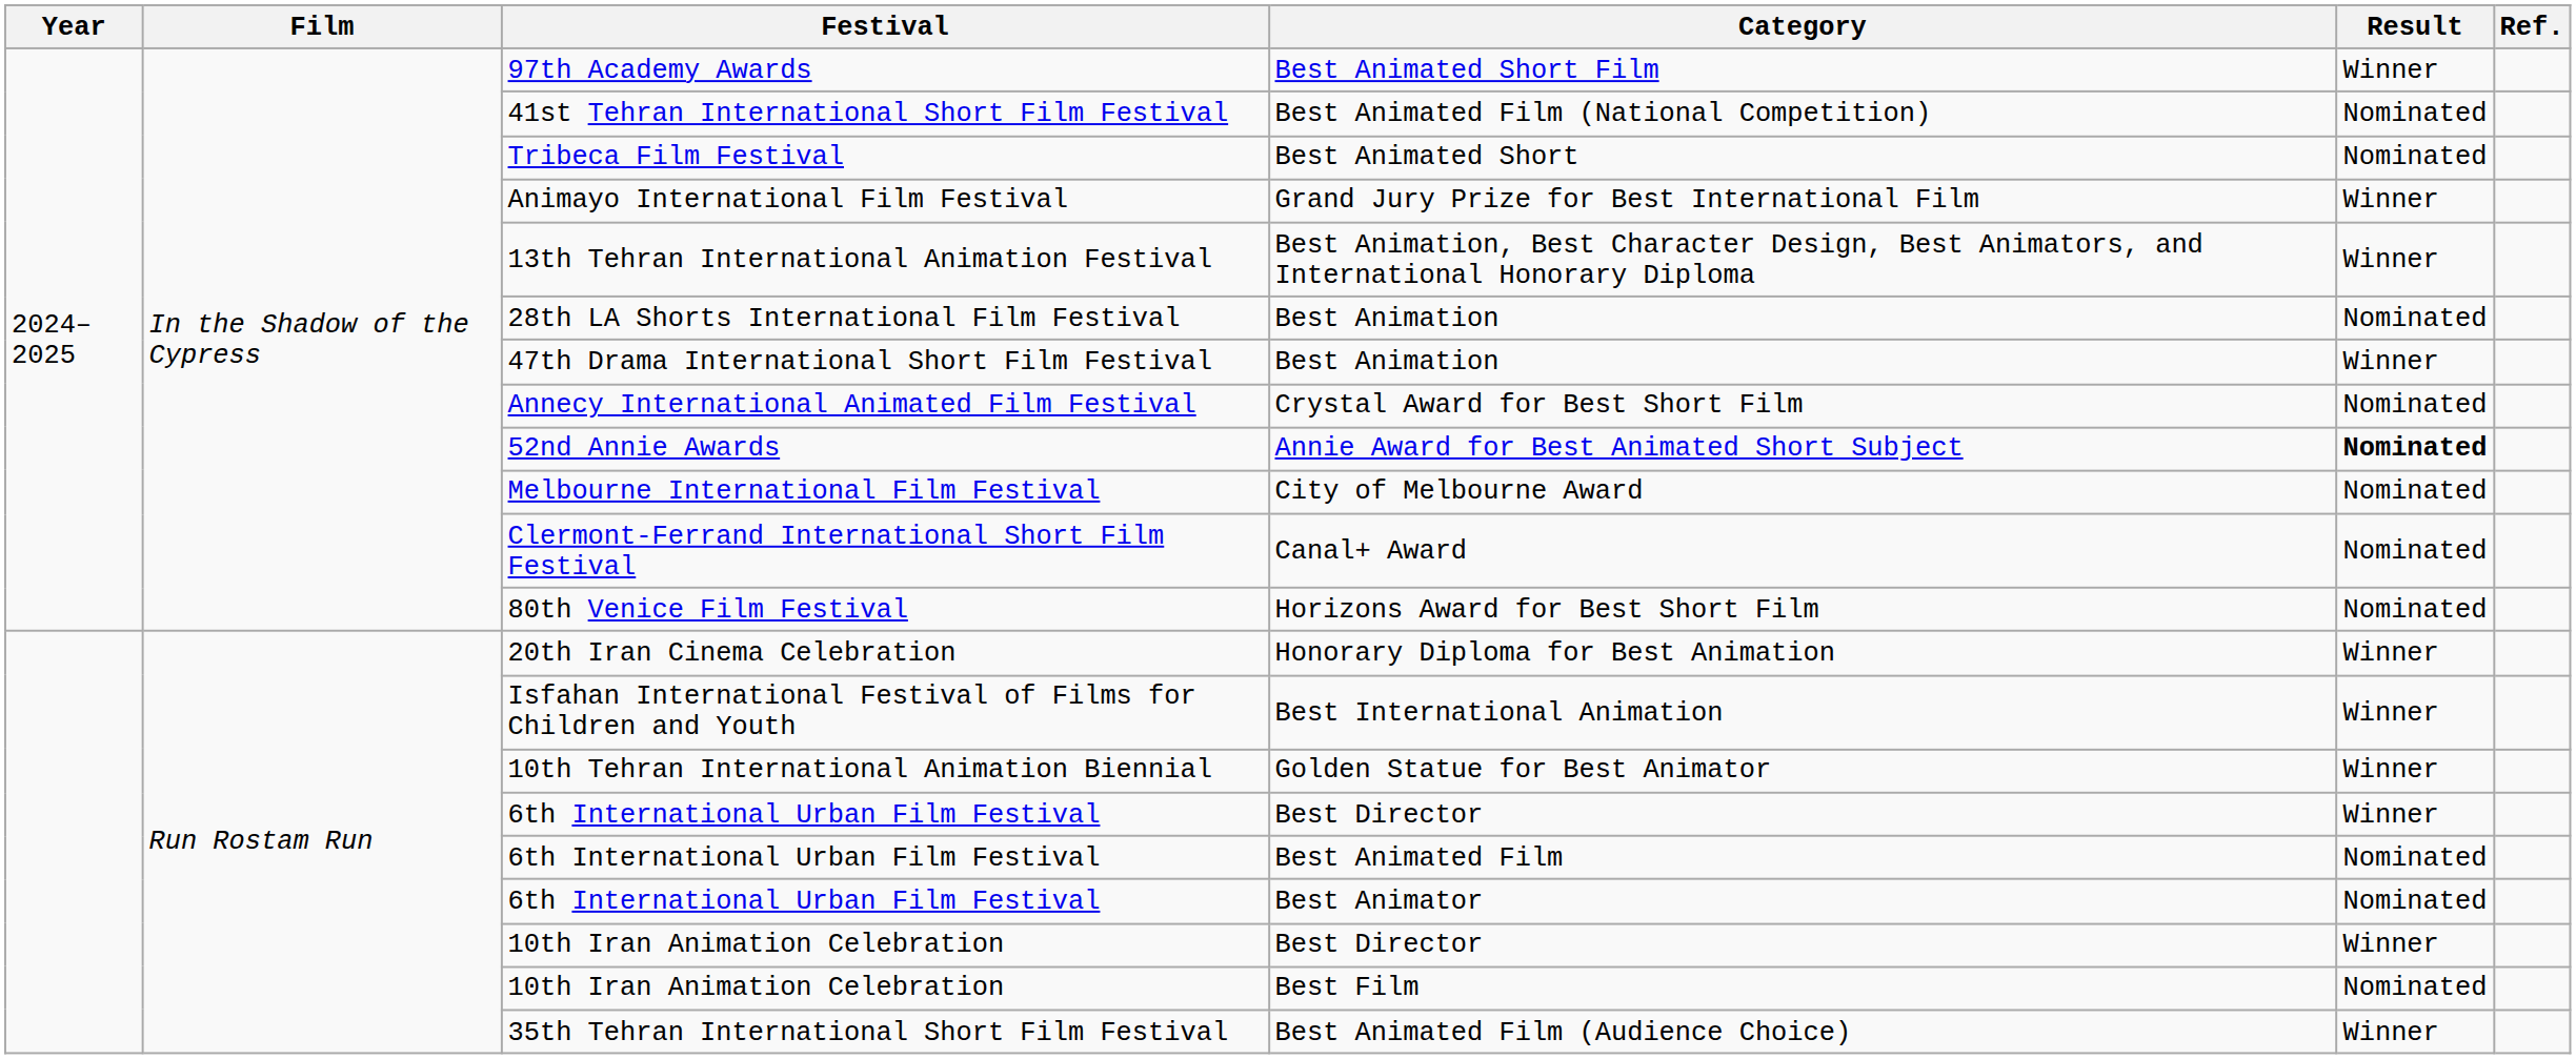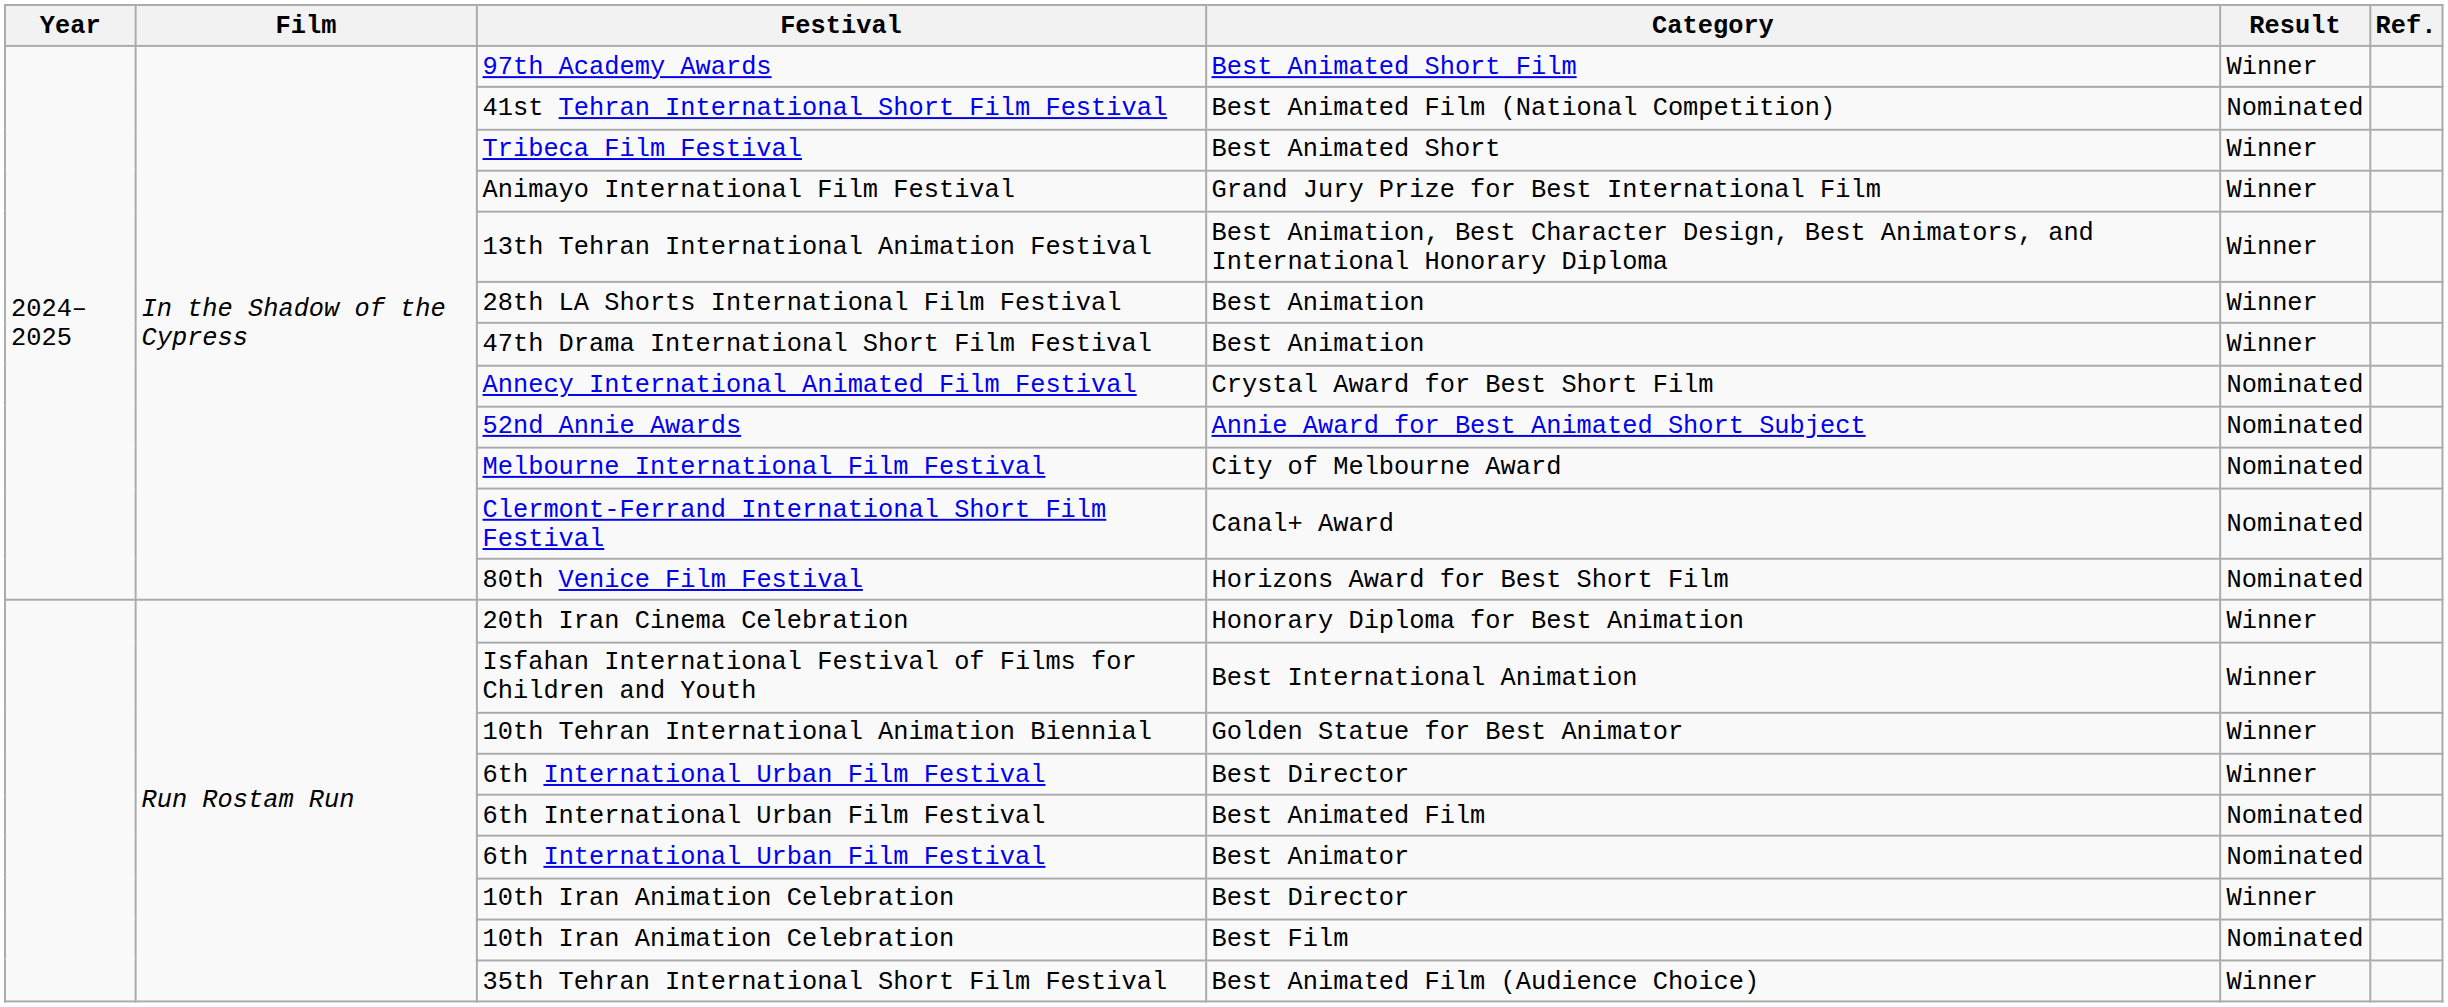Best Animated Short | Result: Nominated -> Winner
28th LA Shorts International Film Festival / Best Animation | Result: Nominated -> Winner
Annie Award for Best Animated Short Subject | Result: bold -> normal
